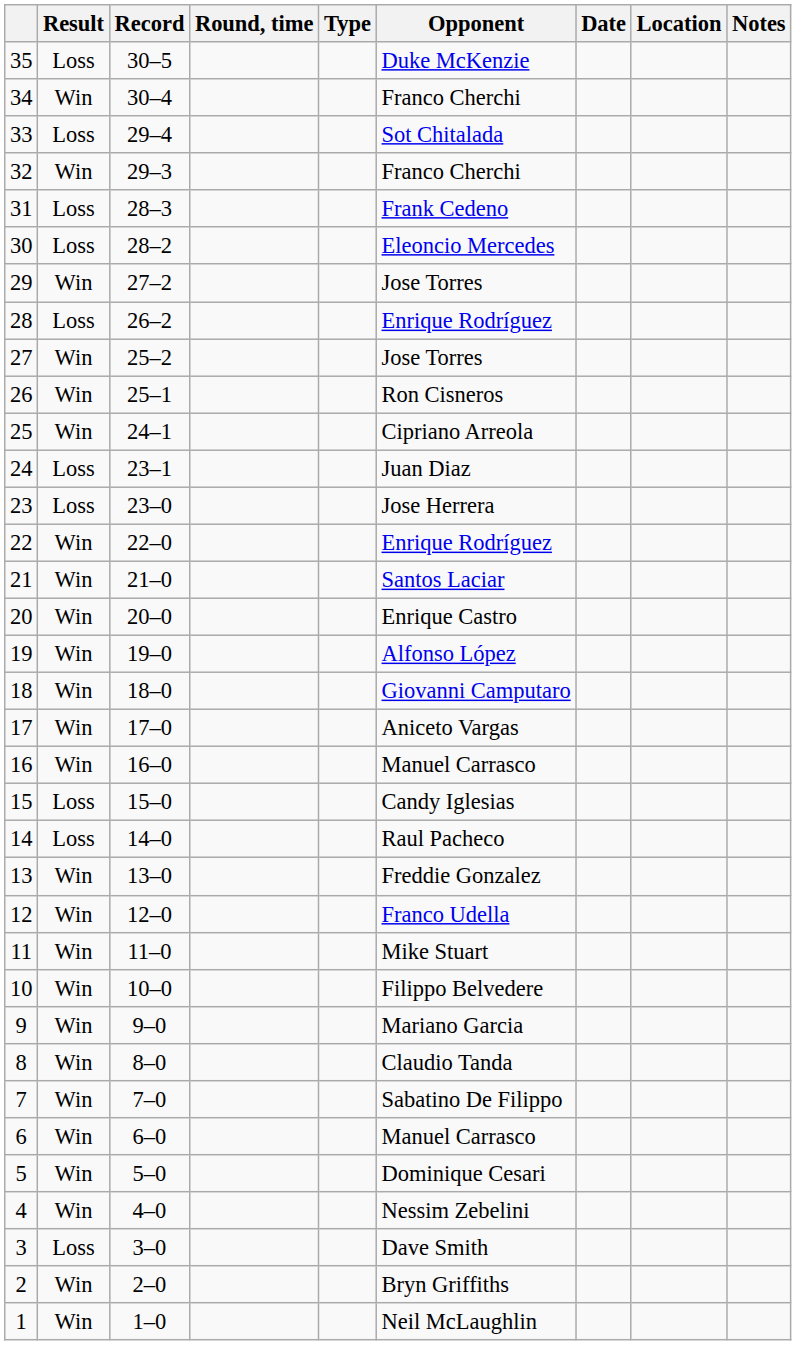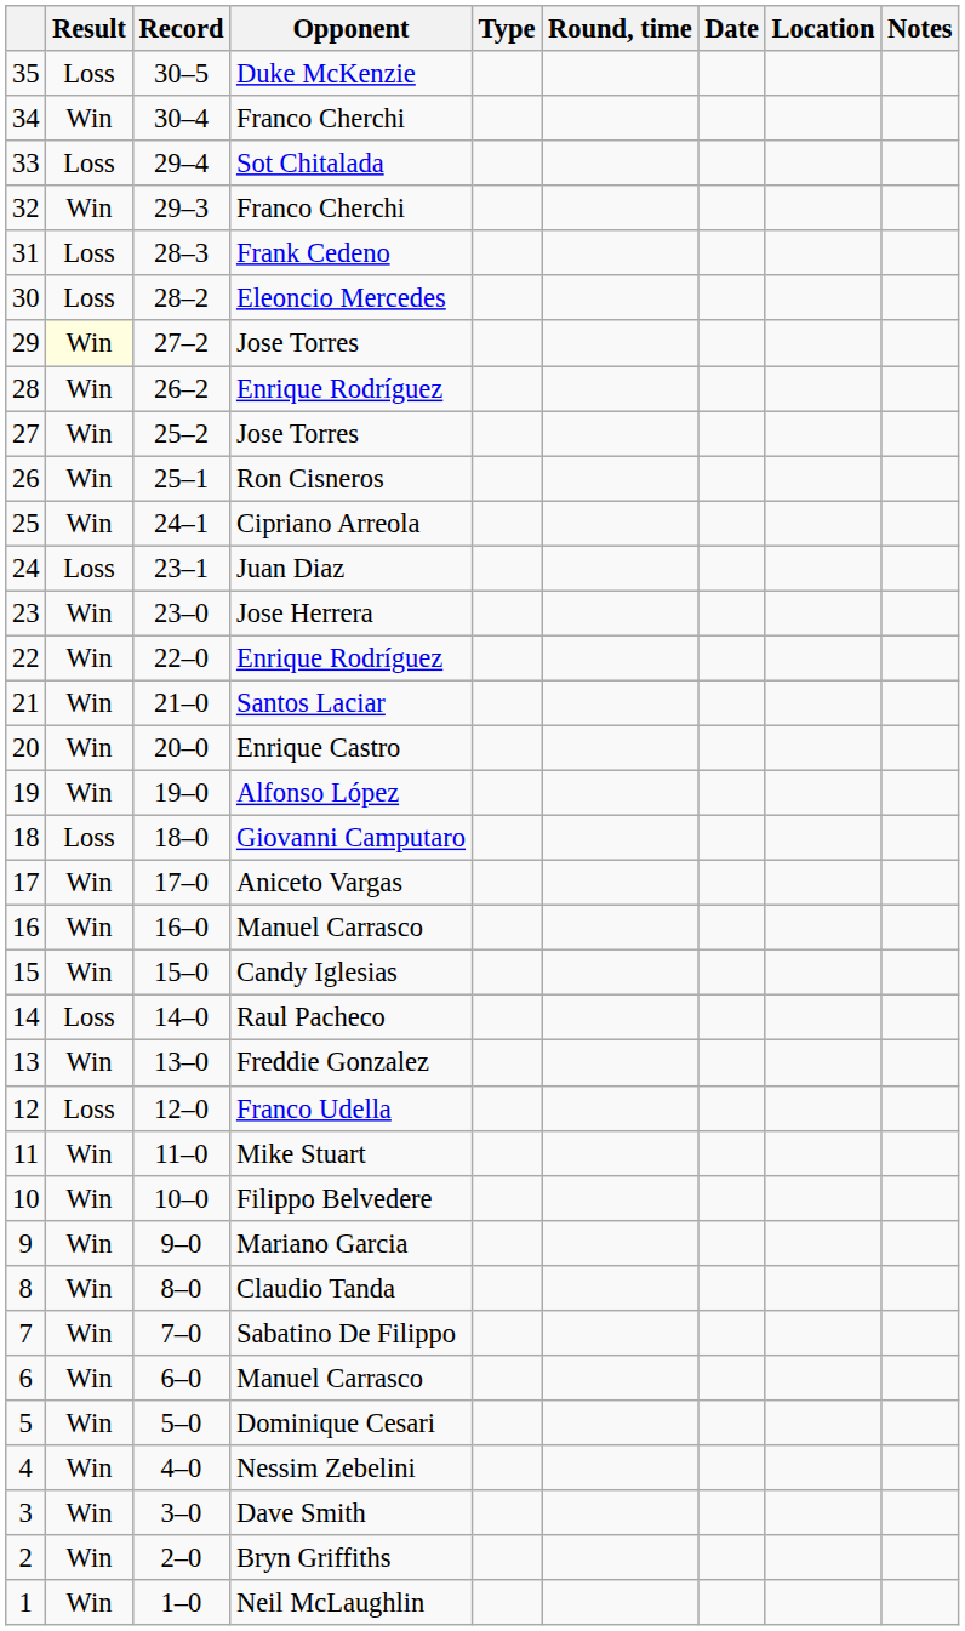columns swapped: Opponent <-> Round, time
29 | Result: no background -> lightyellow background
28 | Result: Loss -> Win
23 | Result: Loss -> Win
18 | Result: Win -> Loss
15 | Result: Loss -> Win
12 | Result: Win -> Loss
3 | Result: Loss -> Win
